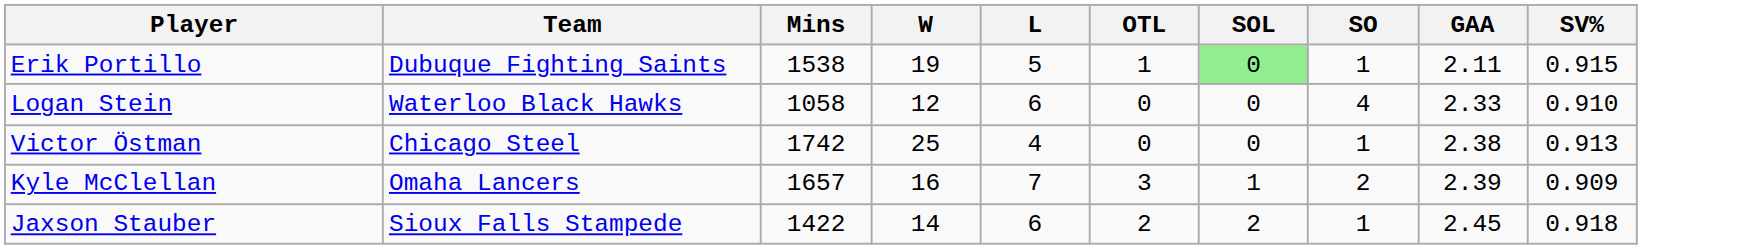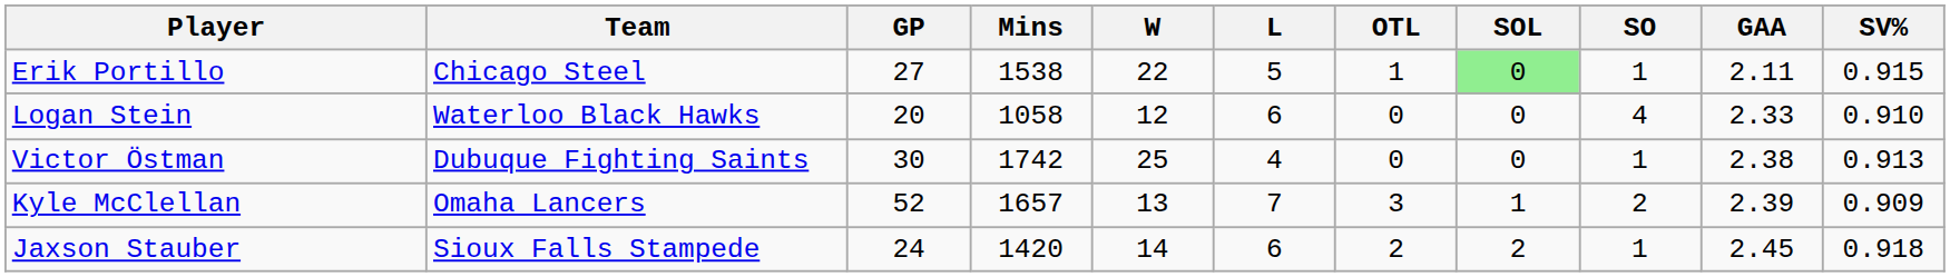+ column: GP | 27 | 20 | 30 | 52 | 24
Erik Portillo | Team: Dubuque Fighting Saints -> Chicago Steel
Erik Portillo | W: 19 -> 22
Victor Östman | Team: Chicago Steel -> Dubuque Fighting Saints
Kyle McClellan | W: 16 -> 13
Jaxson Stauber | Mins: 1422 -> 1420
